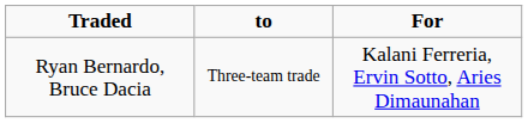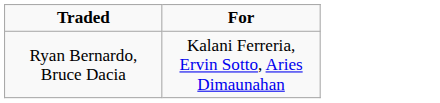- column: to | Three-team trade
